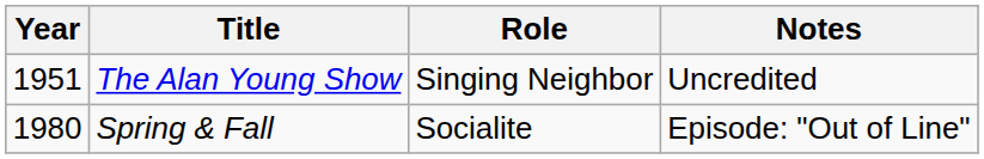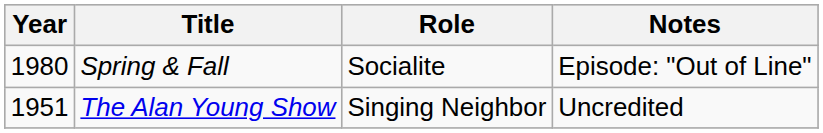rows swapped: The Alan Young Show <-> Spring & Fall
